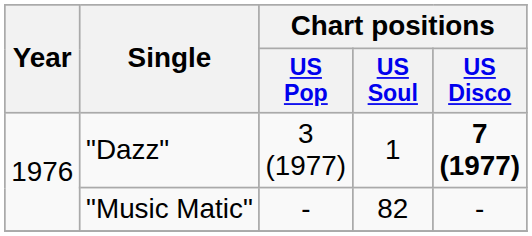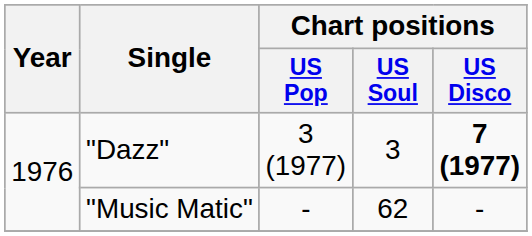"Dazz" | Chart positions / US Soul: 1 -> 3
"Music Matic" | Chart positions / US Soul: 82 -> 62
